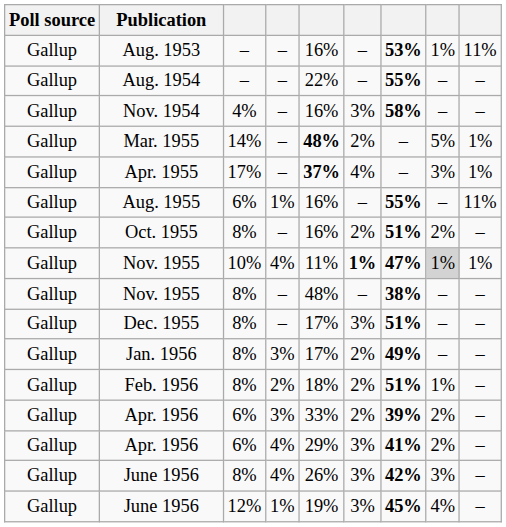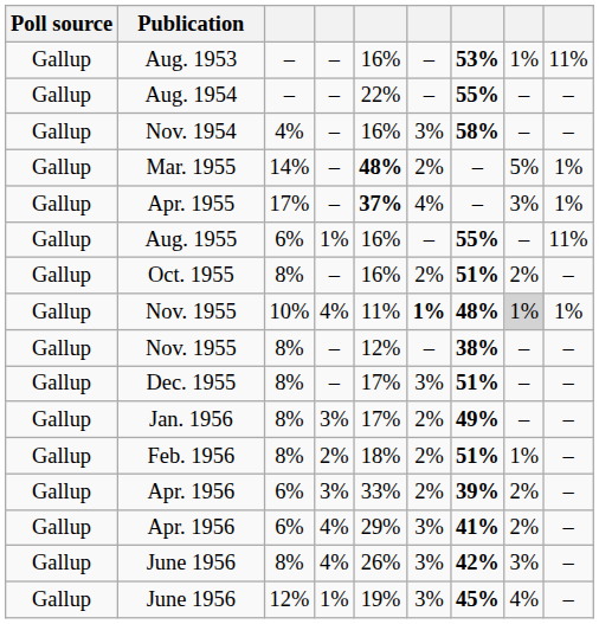Nov. 1955 / 10% | column 7: 47% -> 48%
Nov. 1955 / 8% | column 5: 48% -> 12%
